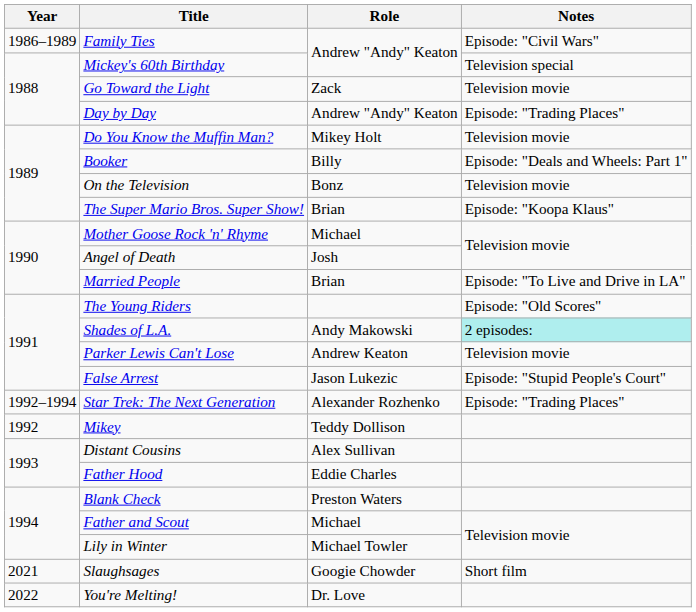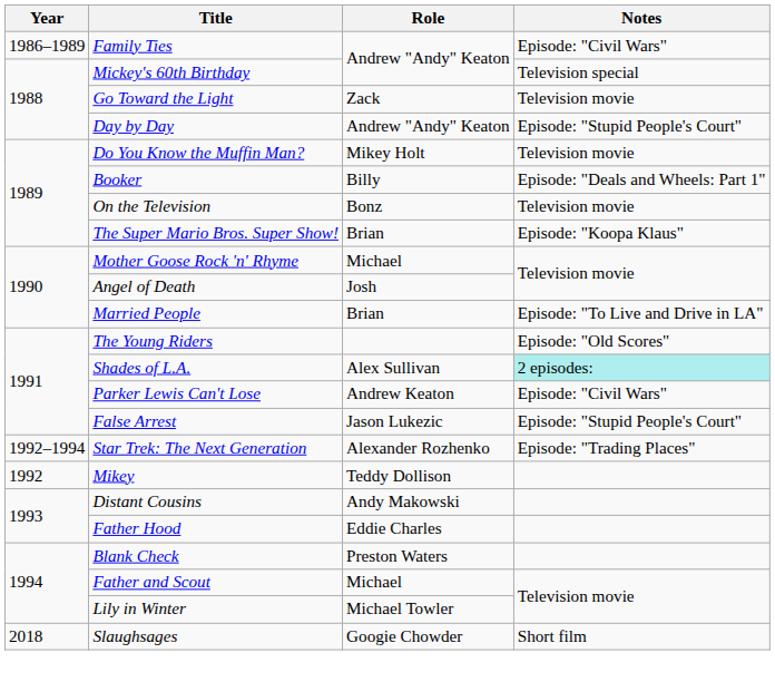Day by Day | Notes: Episode: "Trading Places" -> Episode: "Stupid People's Court"
Shades of L.A. | Role: Andy Makowski -> Alex Sullivan
Parker Lewis Can't Lose | Notes: Television movie -> Episode: "Civil Wars"
Distant Cousins | Role: Alex Sullivan -> Andy Makowski
Slaughsages | Year: 2021 -> 2018
- row: 2022 | You're Melting! | Dr. Love
